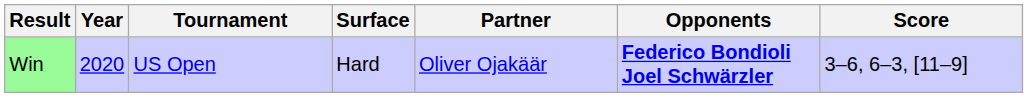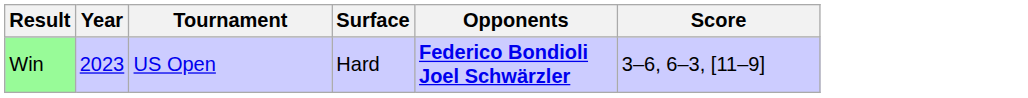- column: Partner | Oliver Ojakäär
Win | Year: 2020 -> 2023
